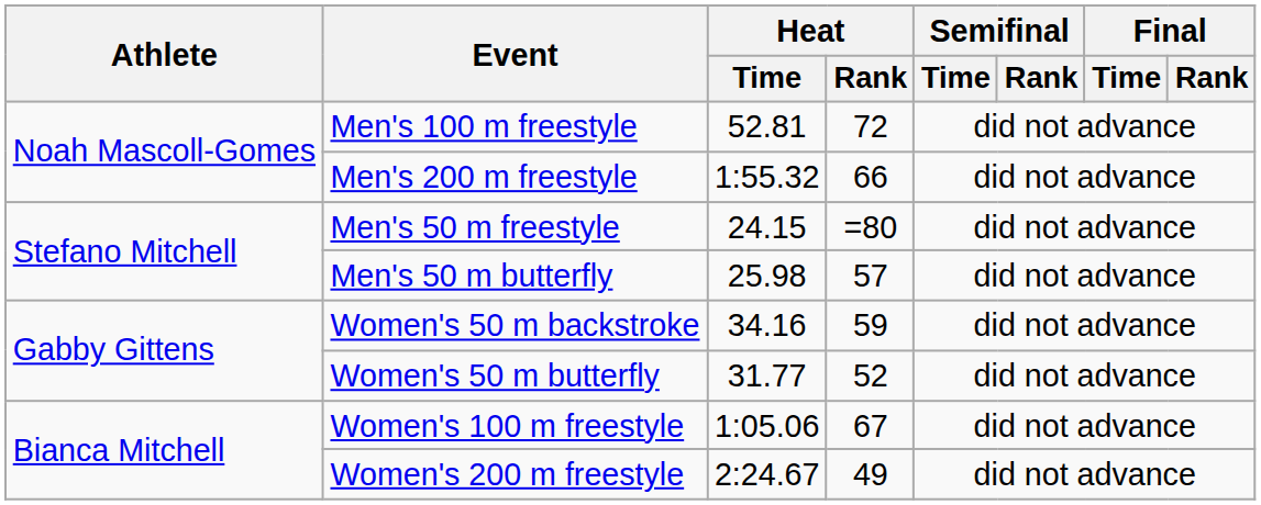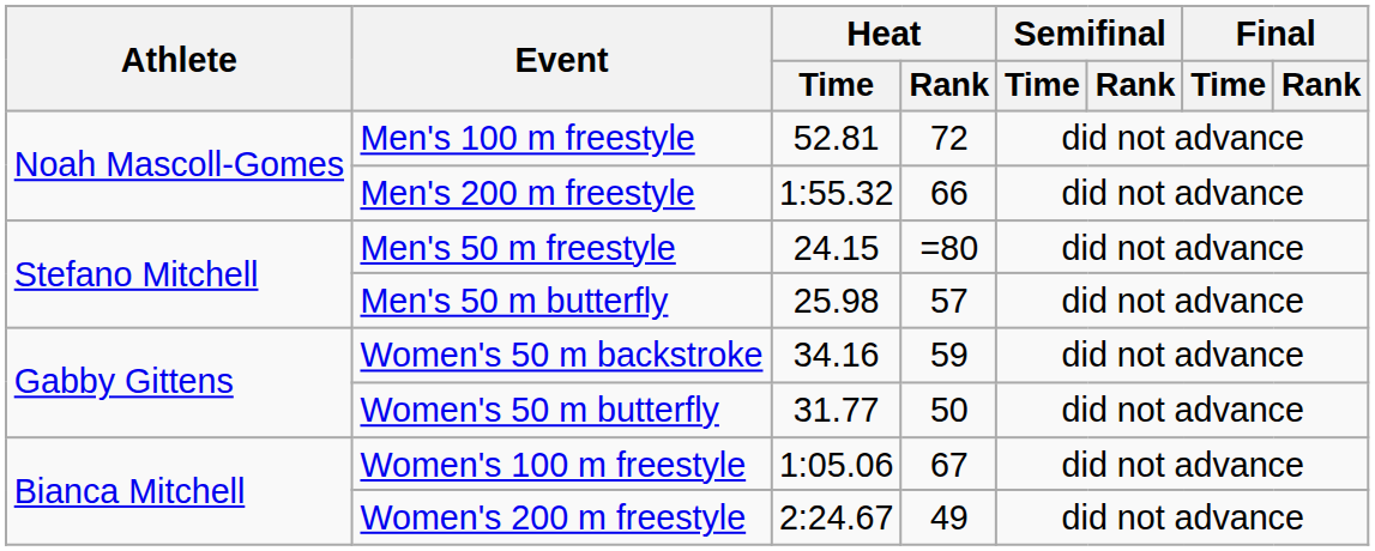Women's 50 m butterfly | Heat / Rank: 52 -> 50
